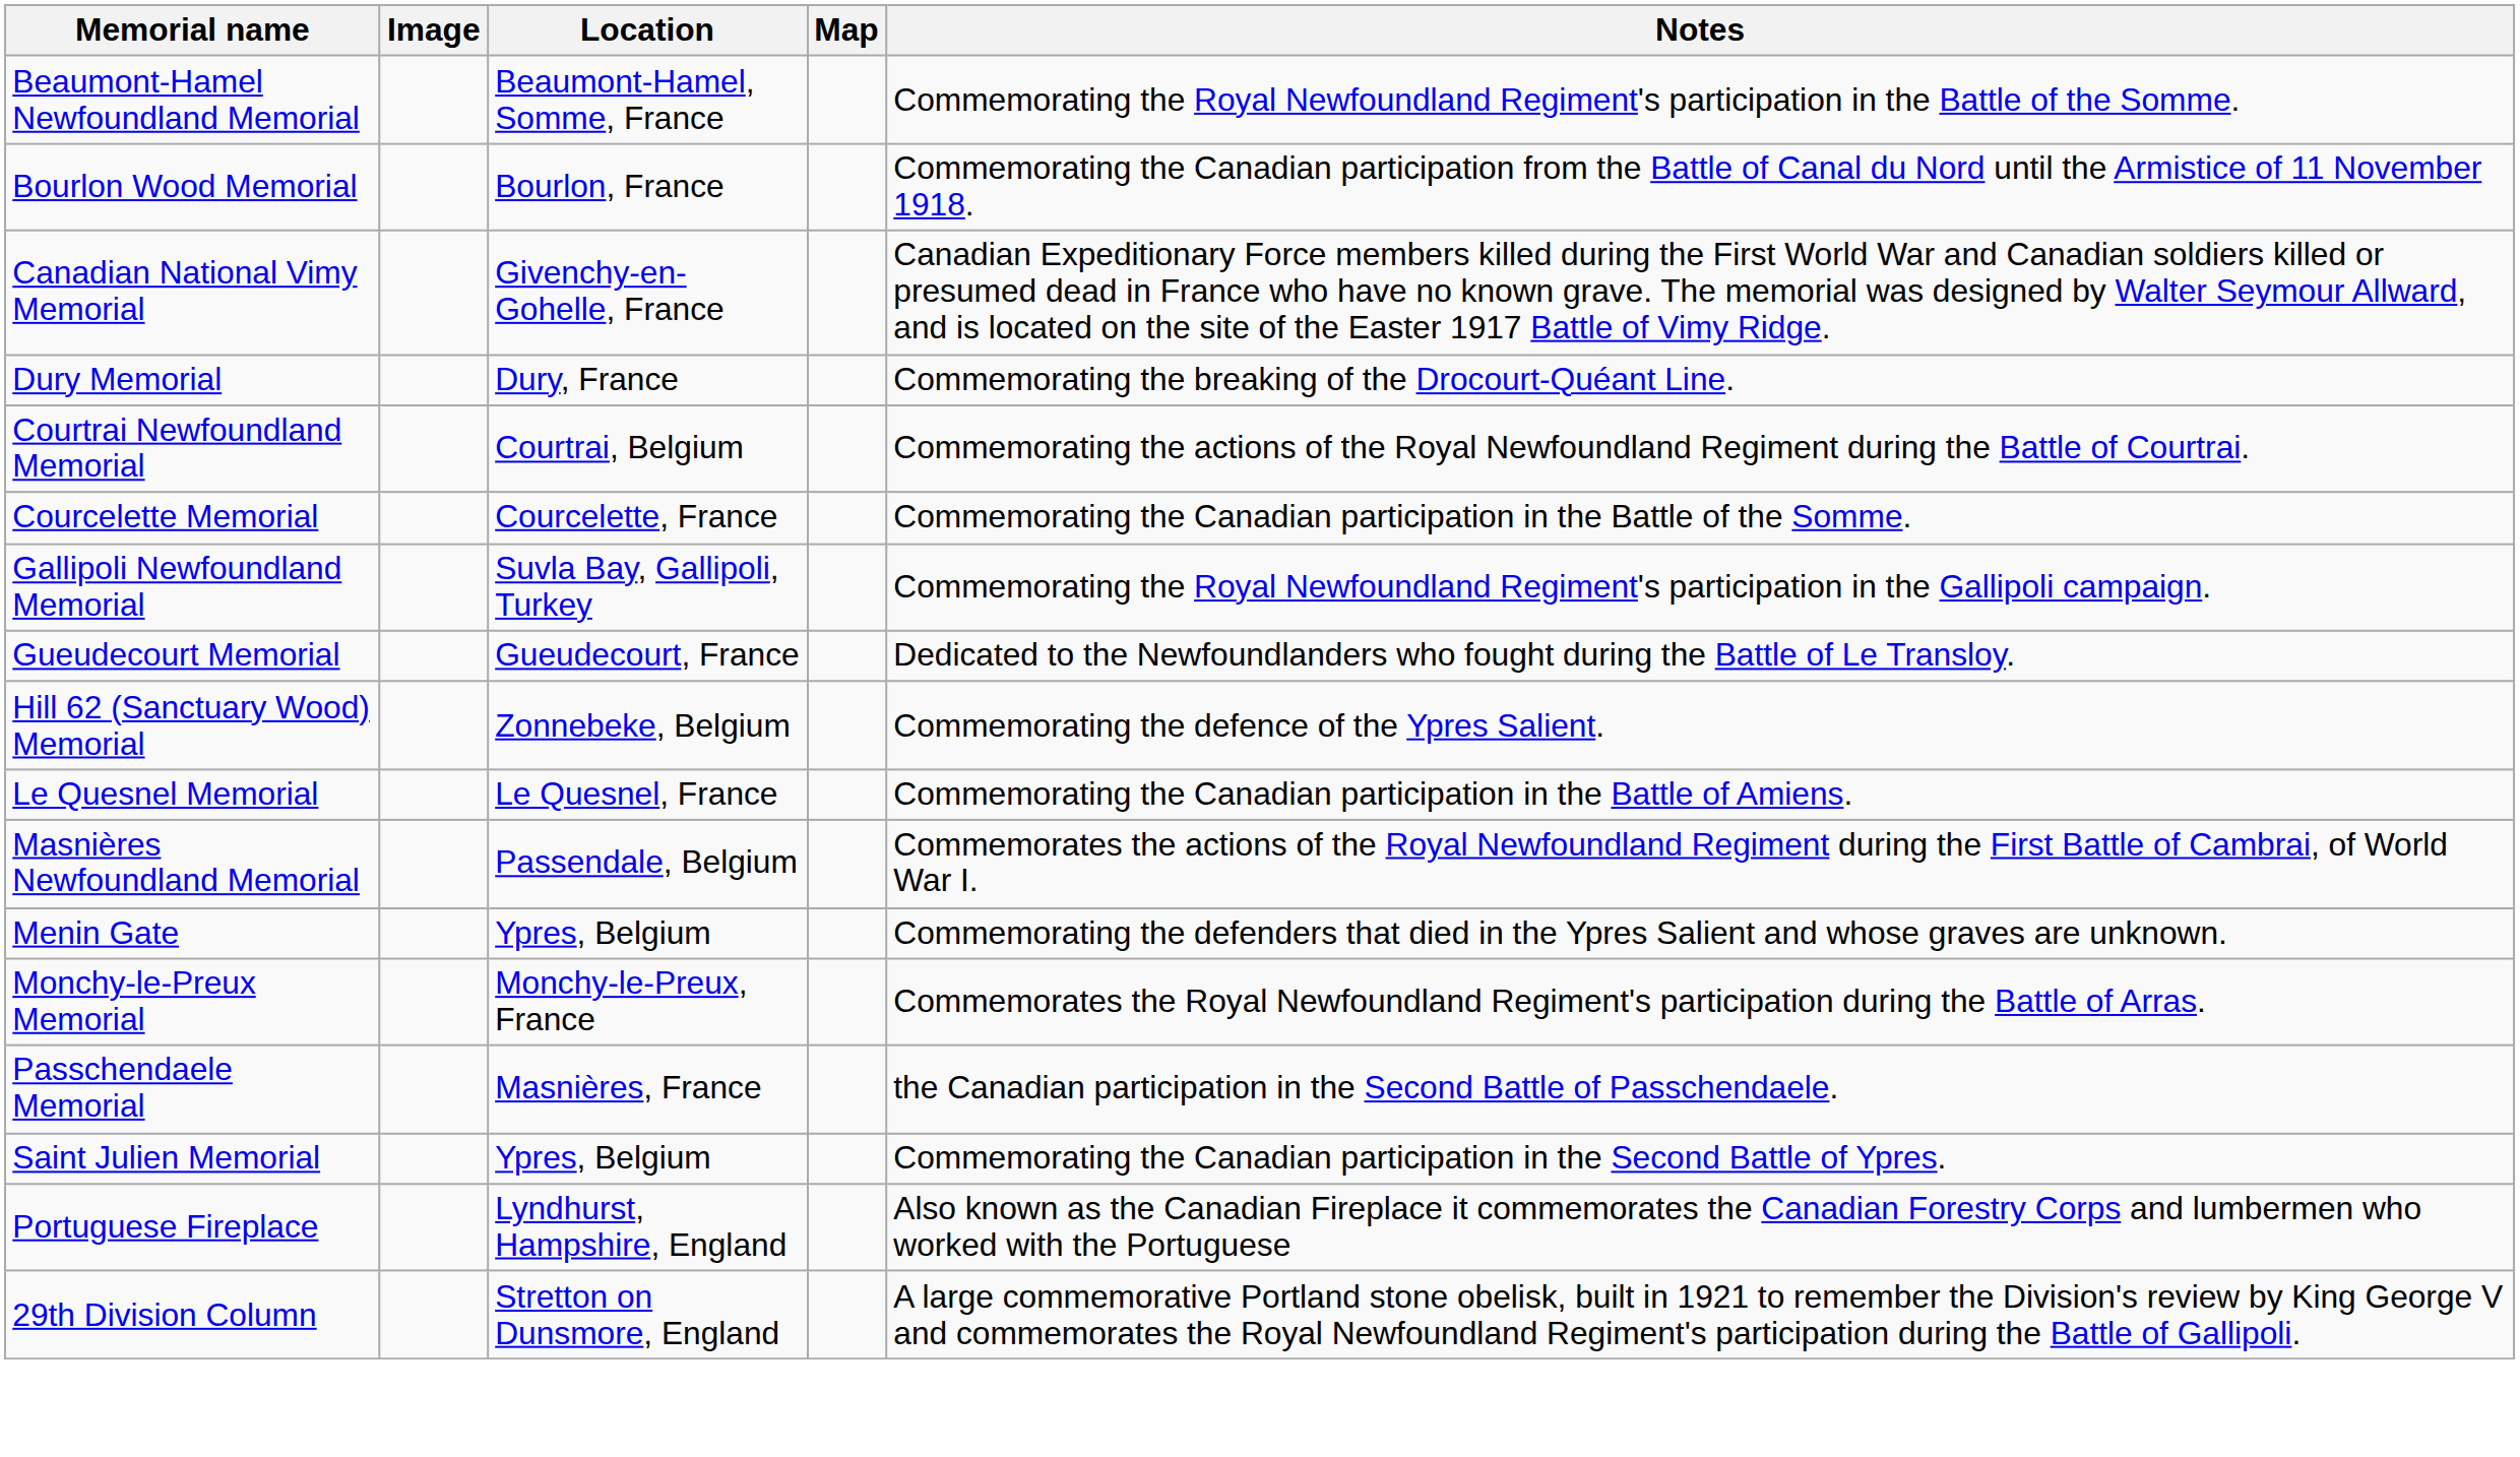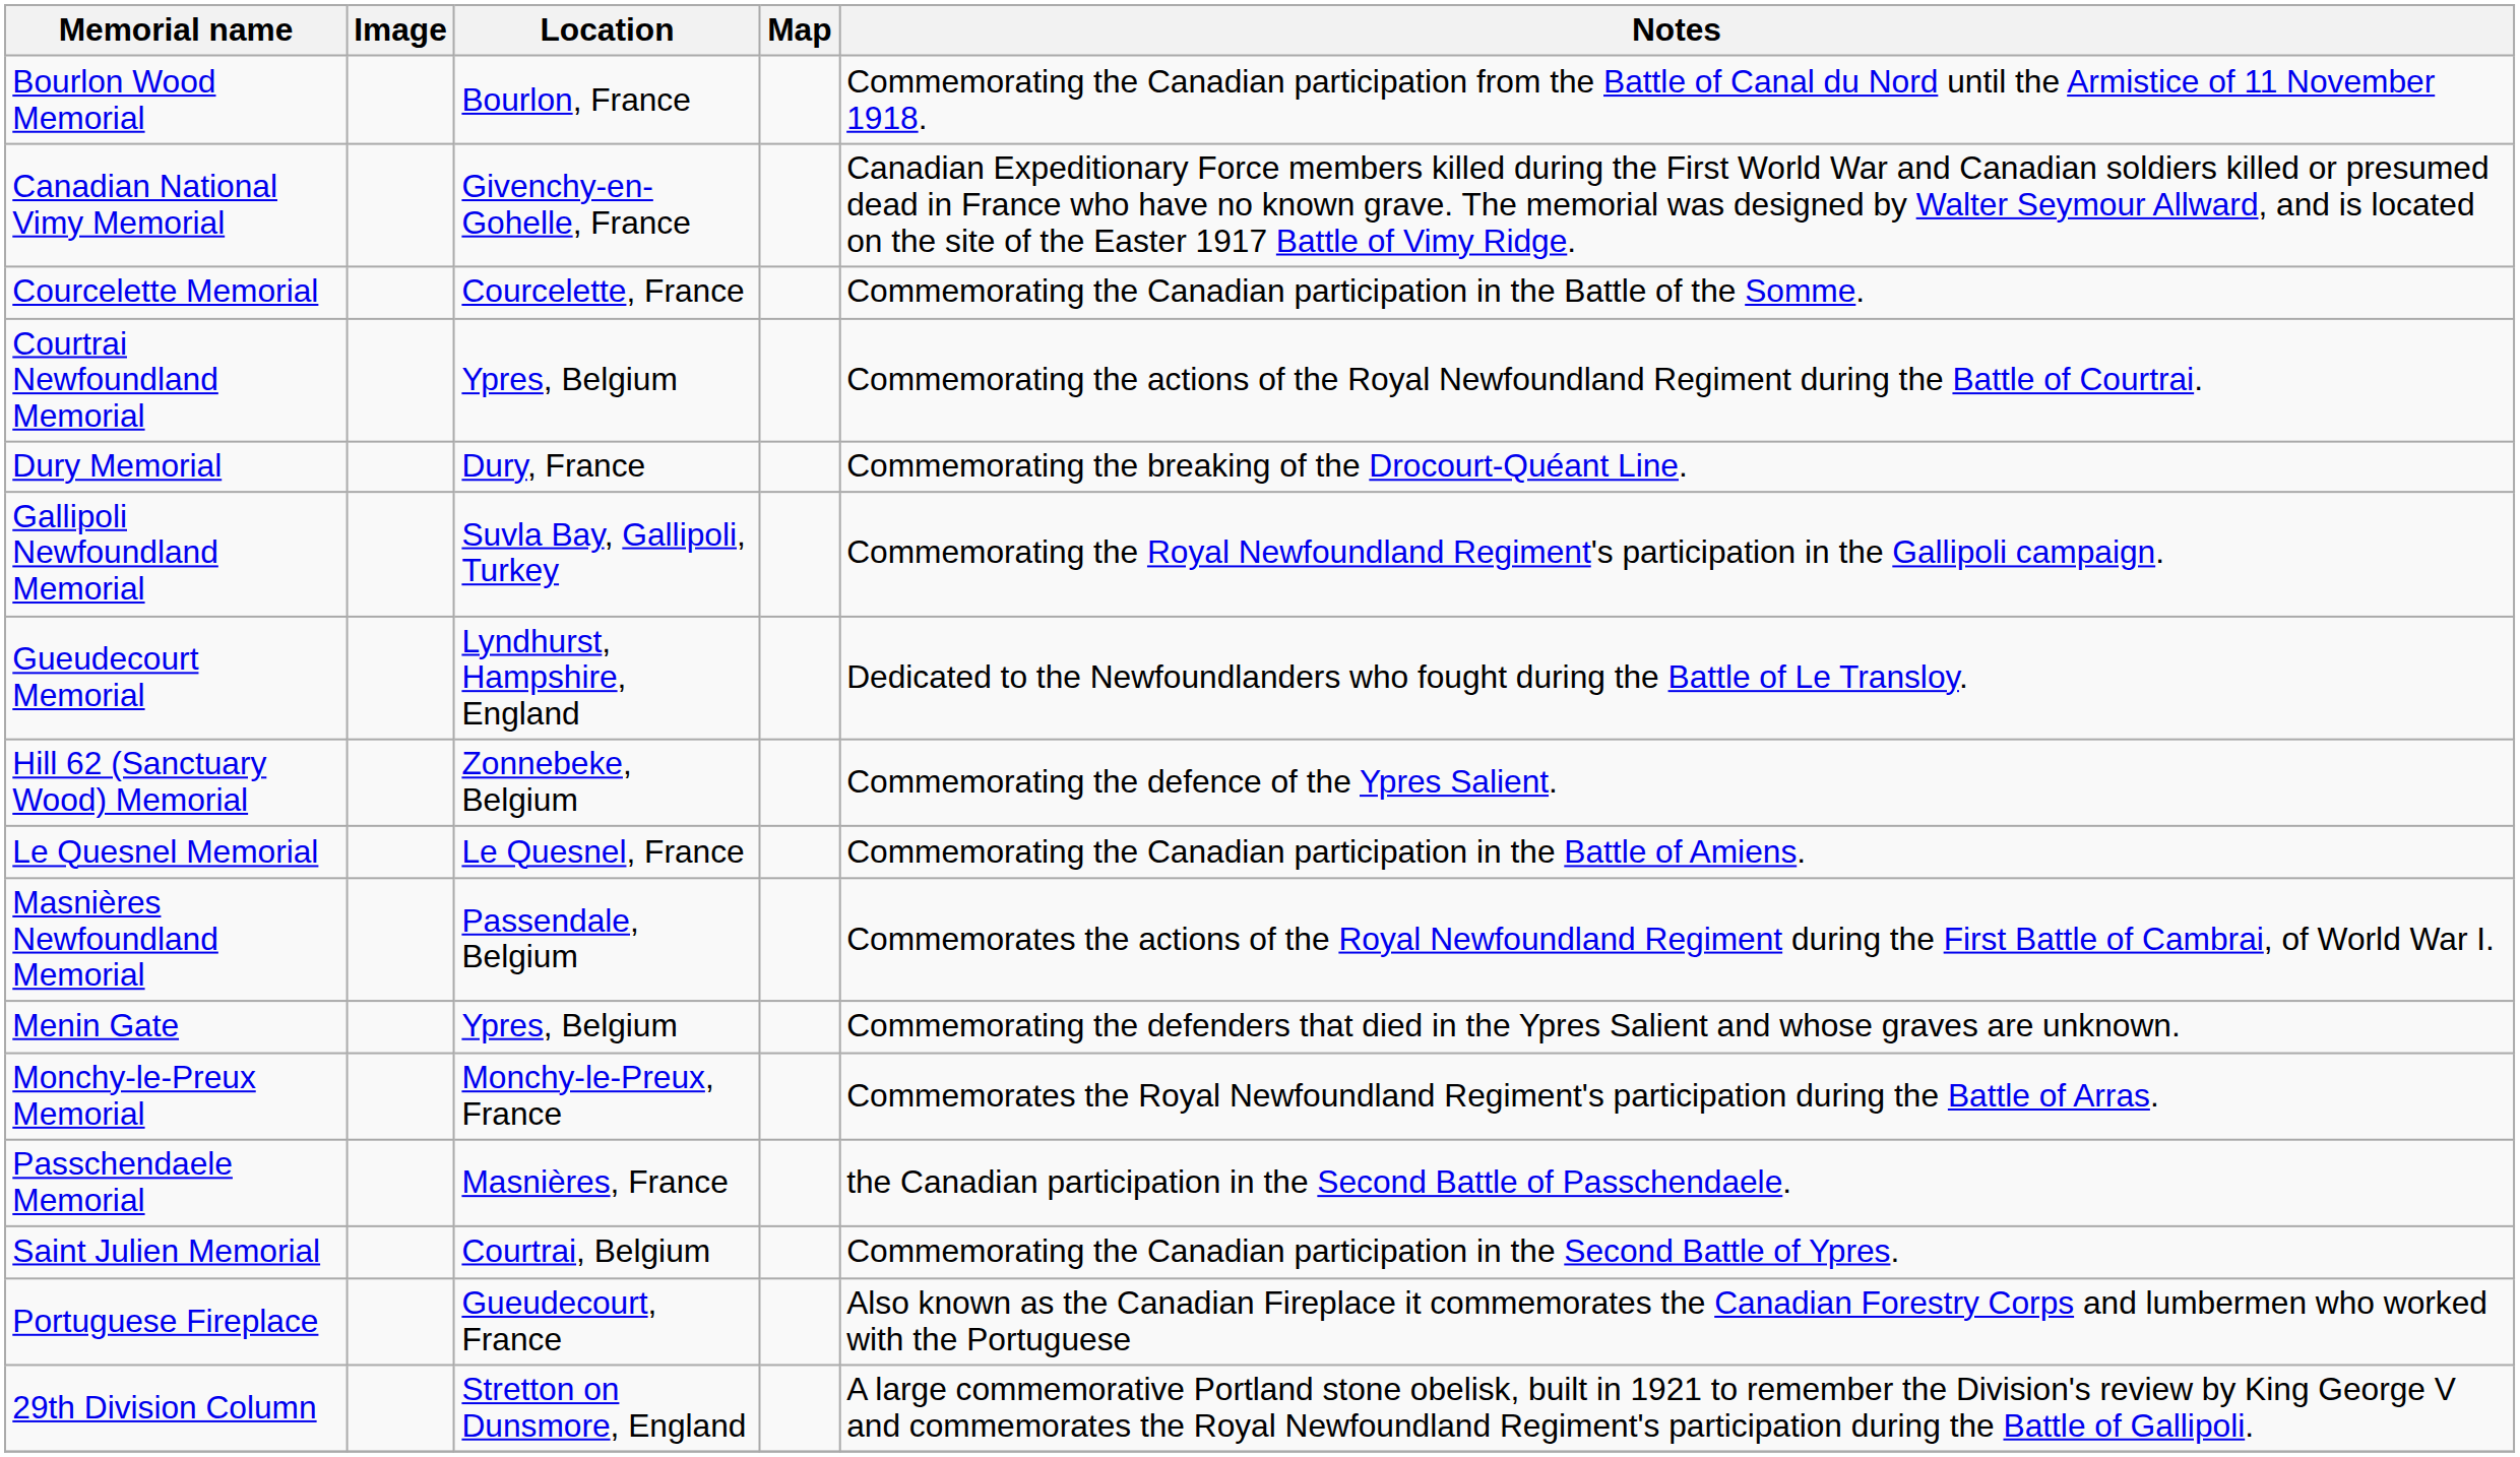- row: Beaumont-Hamel Newfoundland Memorial | Beaumont-Hamel, Somme, France | Commemorating the Royal Newfoundland Regiment's participation in the Battle of the Somme.
rows swapped: Courcelette Memorial <-> Dury Memorial
Courtrai Newfoundland Memorial | Location: Courtrai, Belgium -> Ypres, Belgium
Gueudecourt Memorial | Location: Gueudecourt, France -> Lyndhurst, Hampshire, England
Saint Julien Memorial | Location: Ypres, Belgium -> Courtrai, Belgium
Portuguese Fireplace | Location: Lyndhurst, Hampshire, England -> Gueudecourt, France
